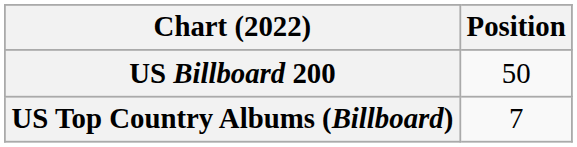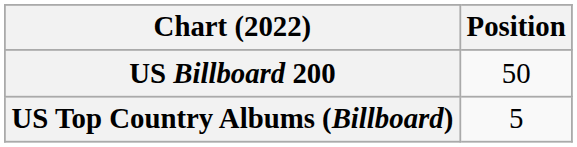US Top Country Albums (Billboard) | Position: 7 -> 5
